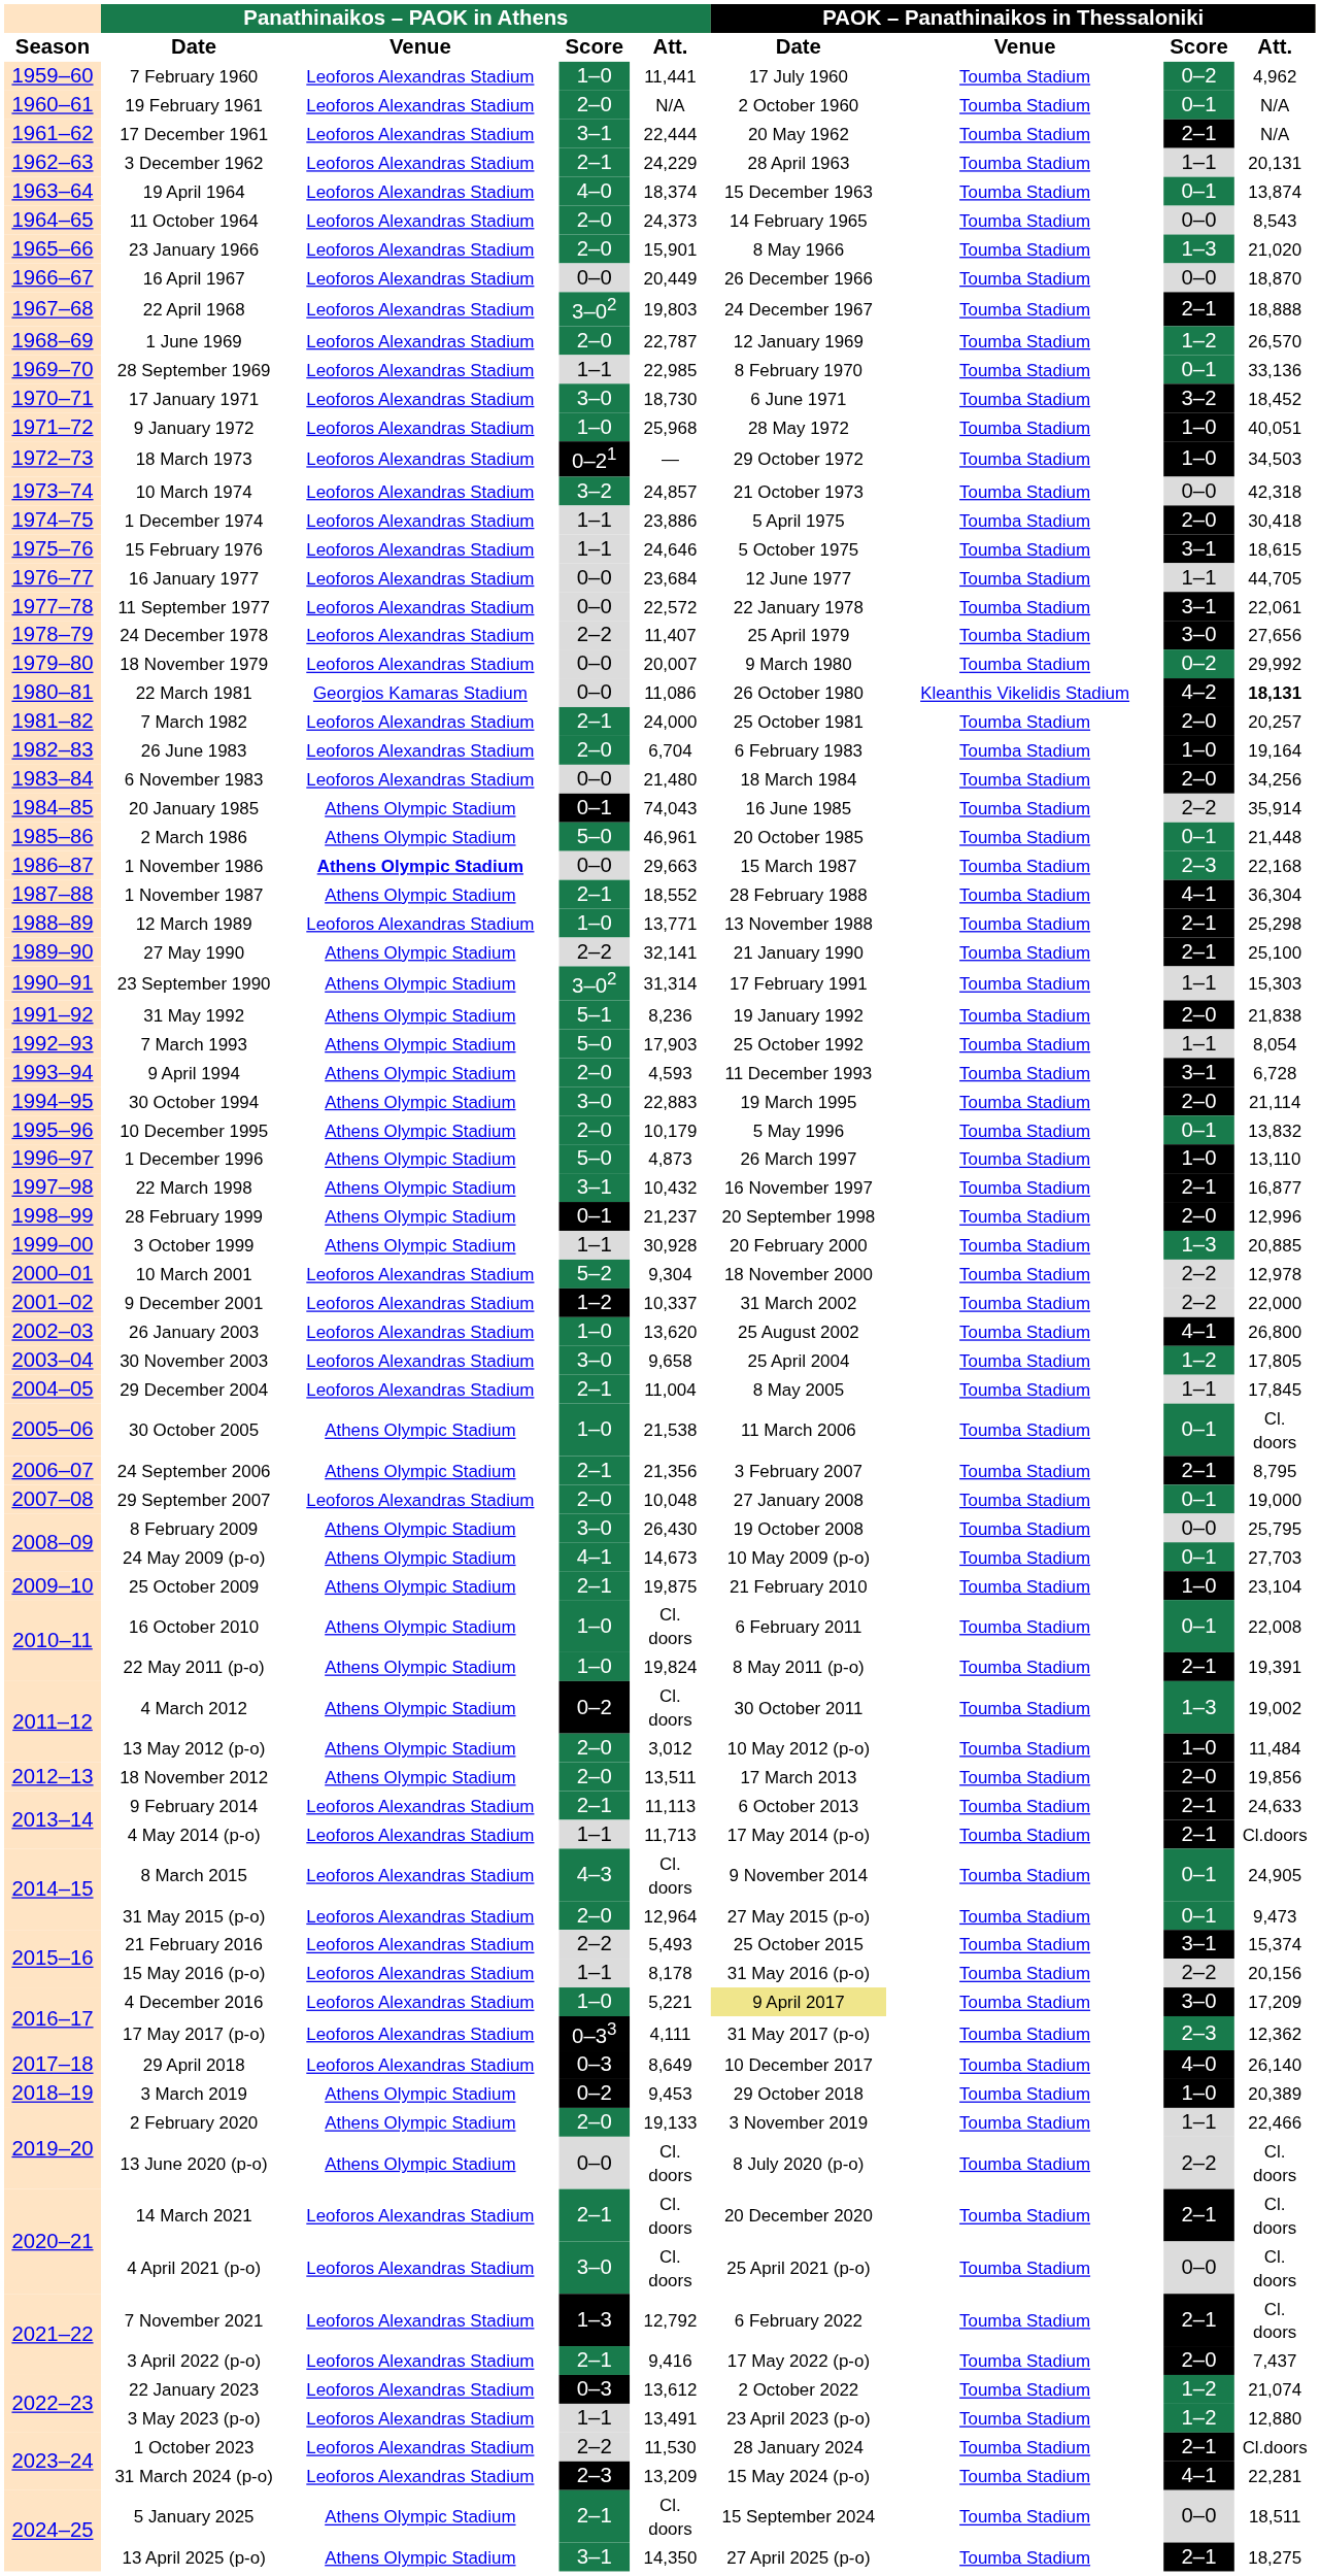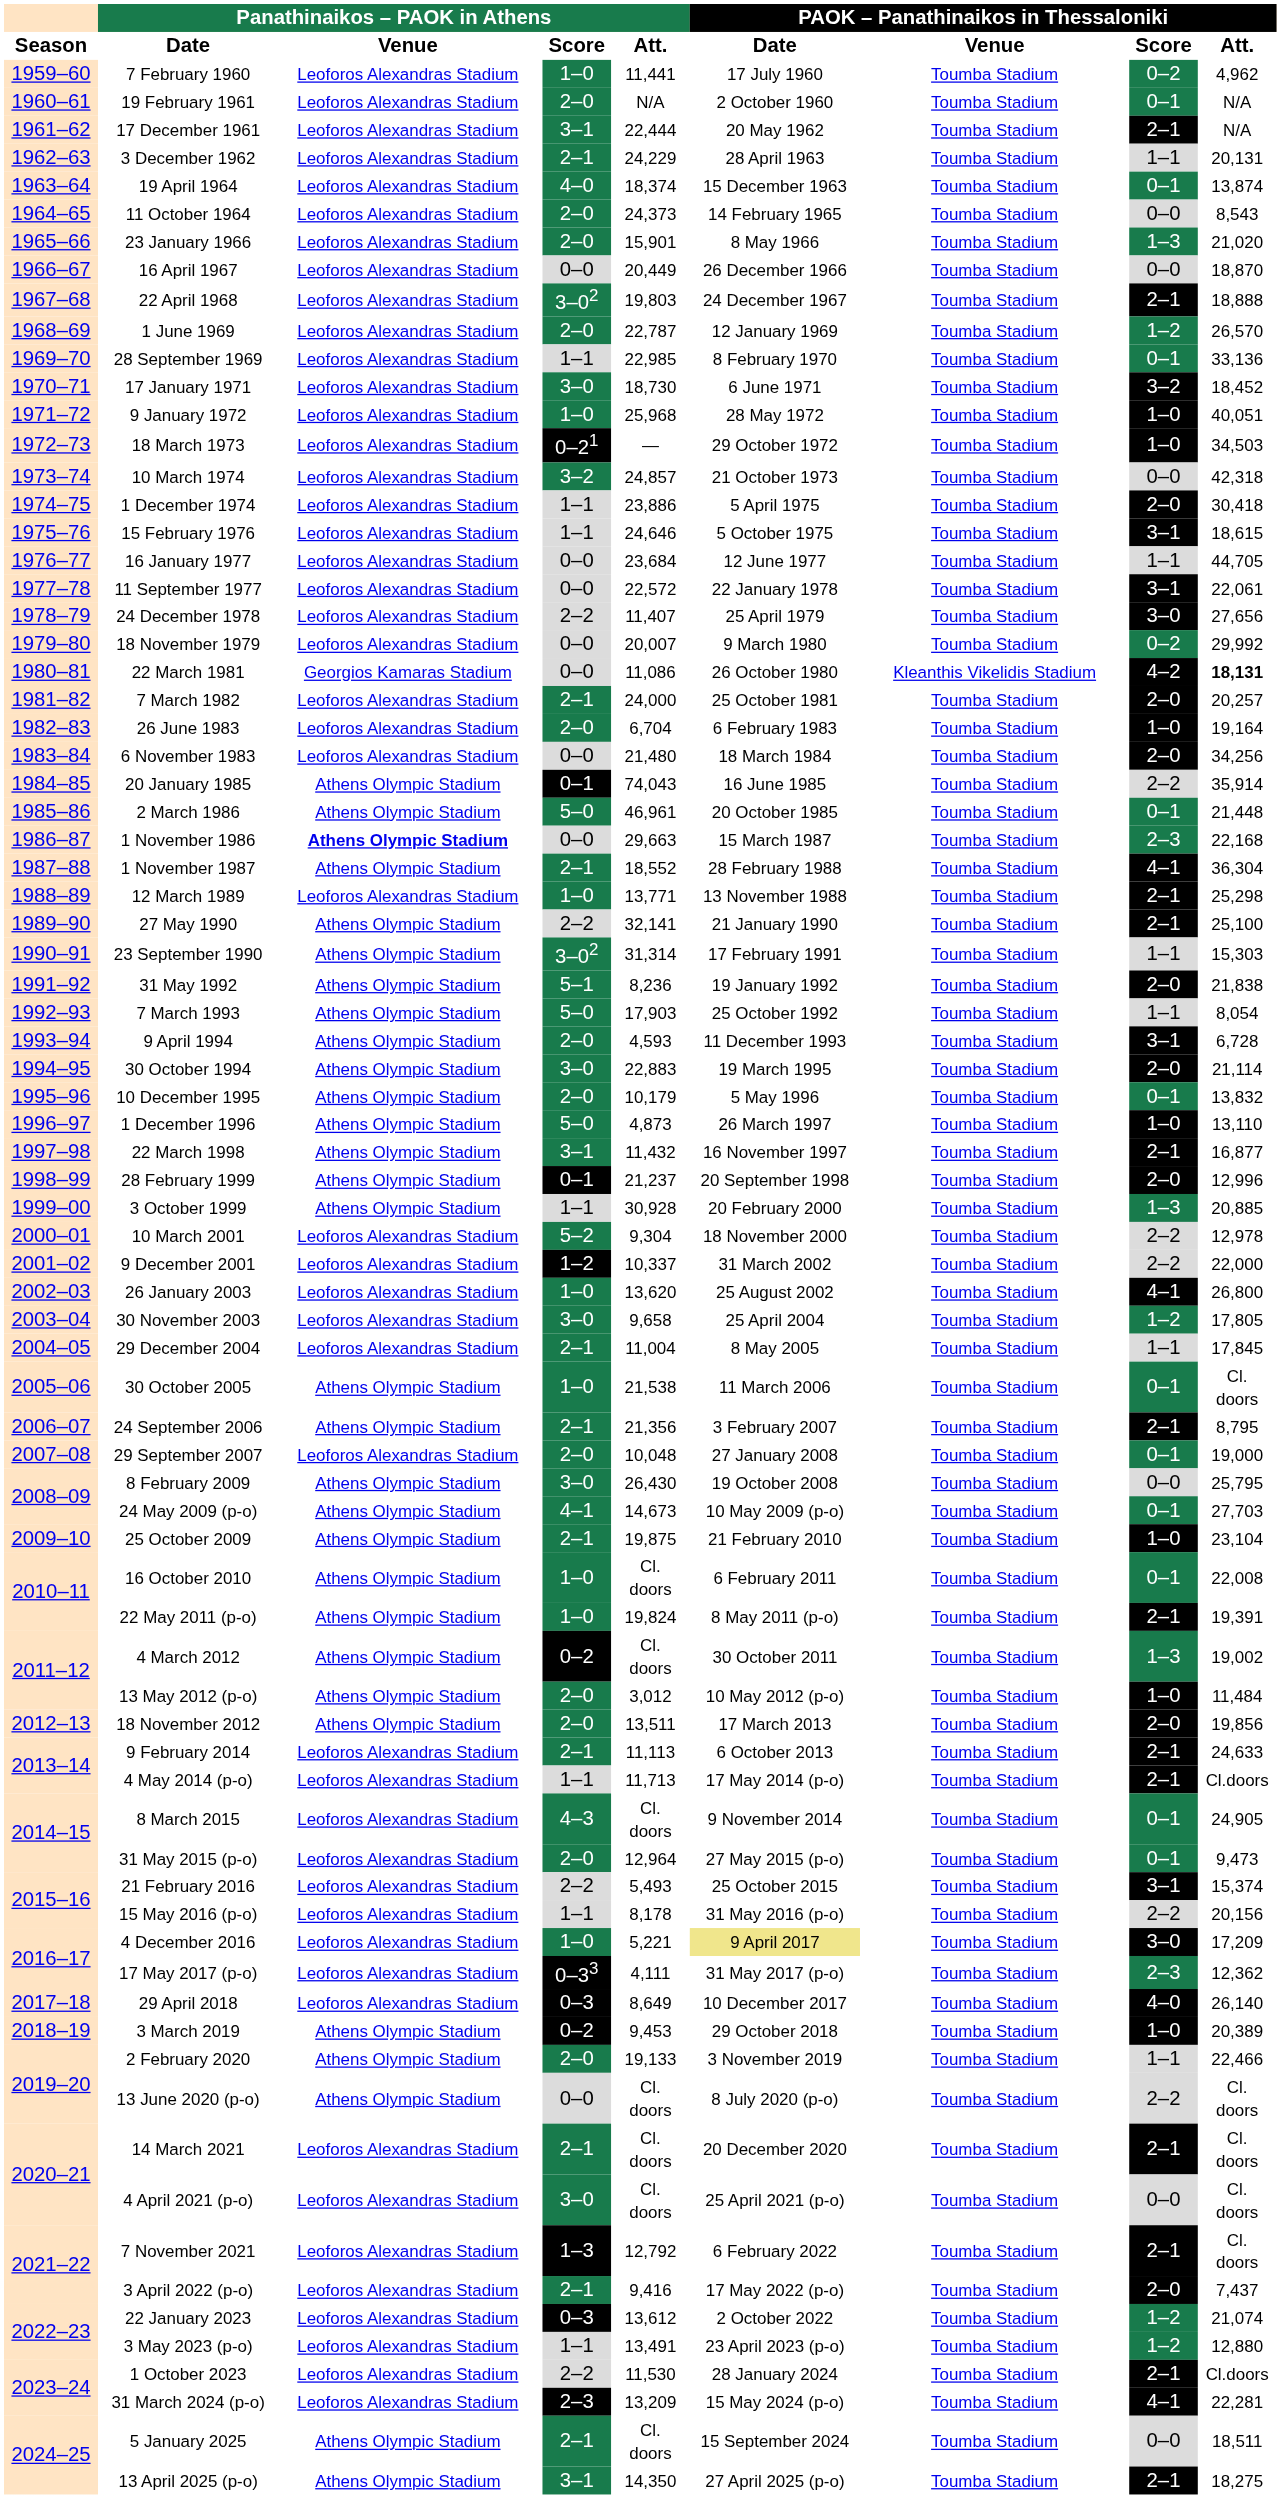22 March 1998 | column 9: 10,432 -> 11,432
